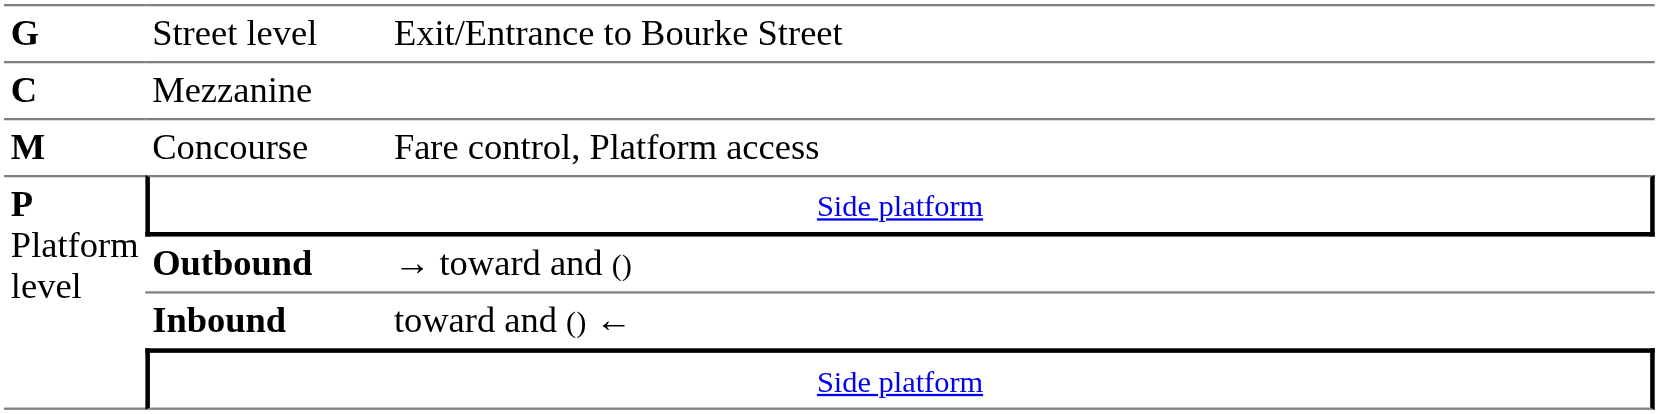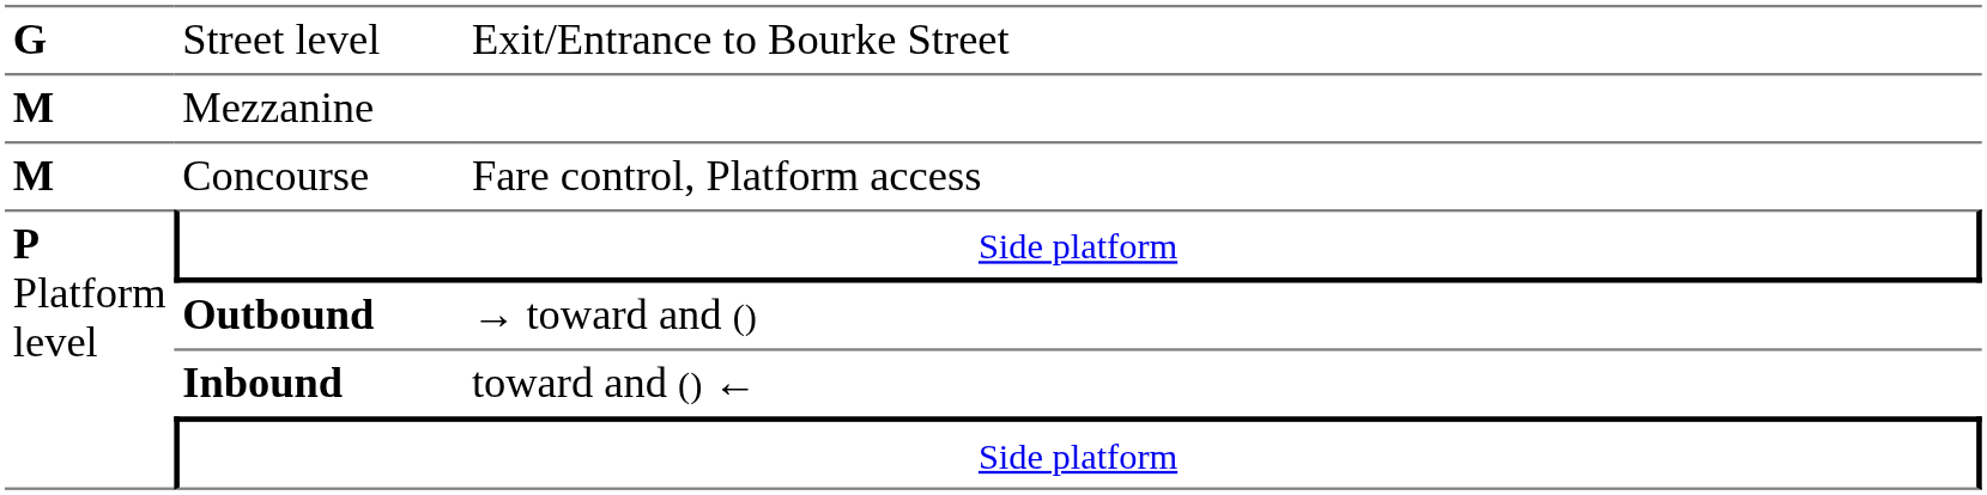Mezzanine | column 1: C -> M
